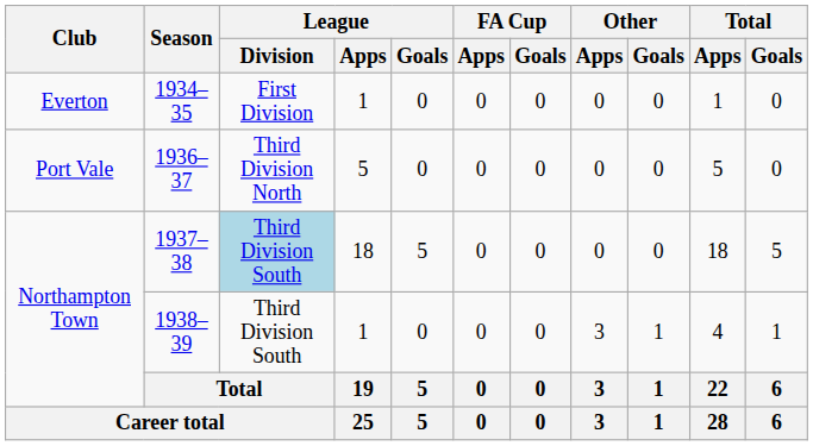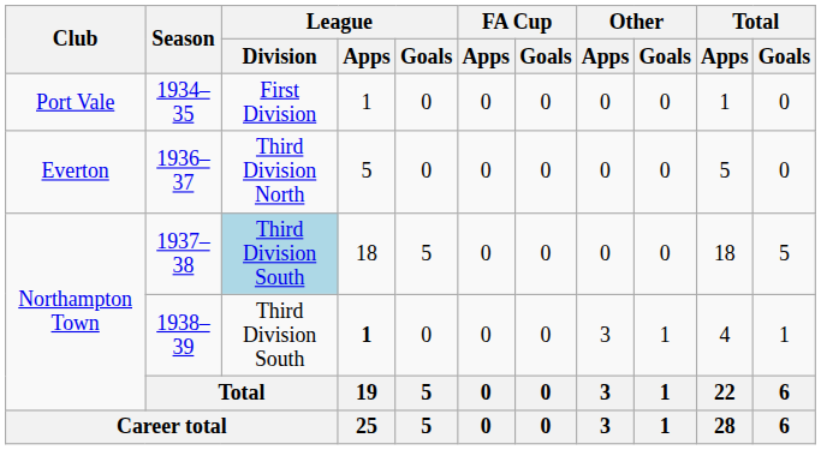1934–35 | Club: Everton -> Port Vale
1936–37 | Club: Port Vale -> Everton
1938–39 | League / Apps: normal -> bold
